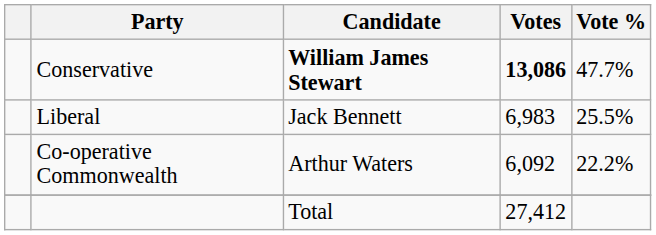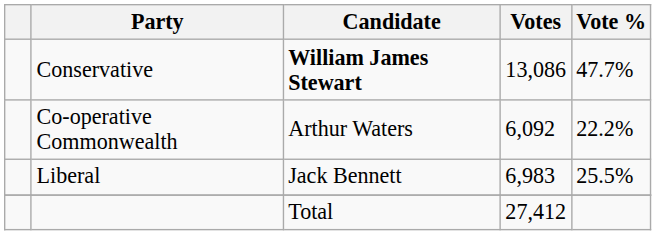Conservative | Votes: bold -> normal
rows swapped: Liberal <-> Co-operative Commonwealth
